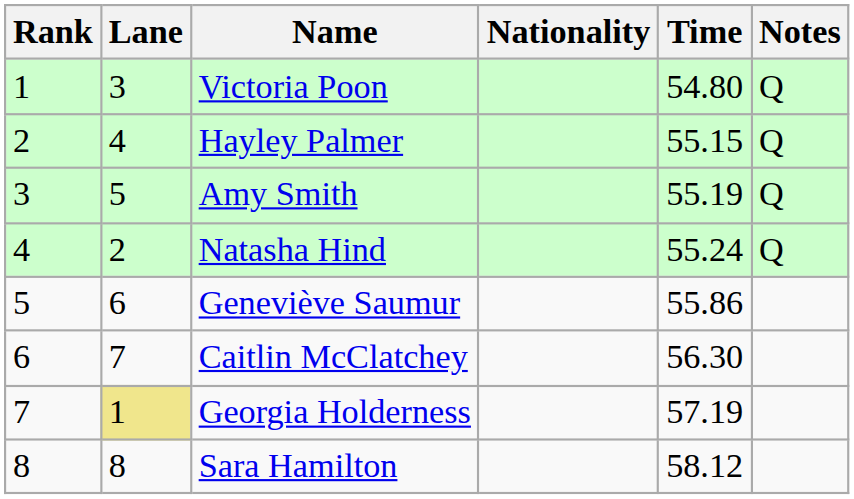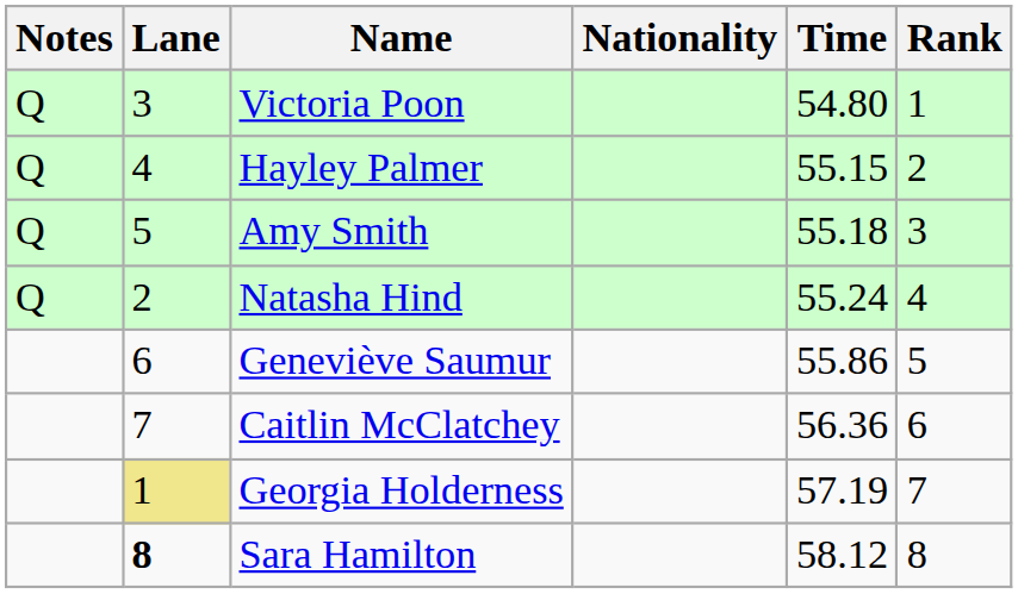columns swapped: Rank <-> Notes
Amy Smith | Time: 55.19 -> 55.18
Caitlin McClatchey | Time: 56.30 -> 56.36
Sara Hamilton | Lane: normal -> bold
